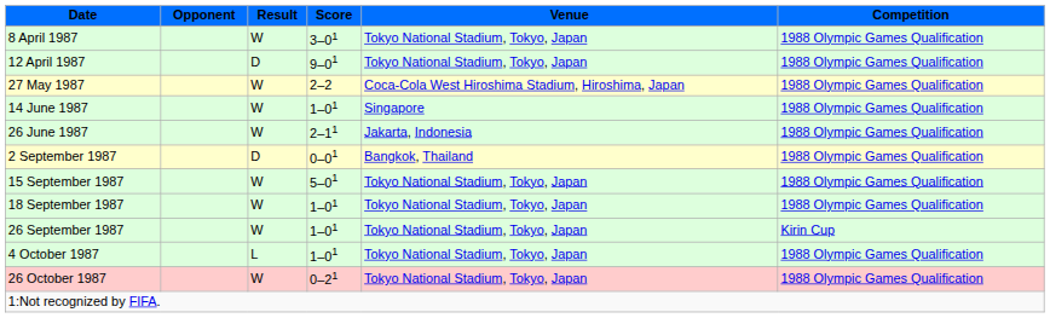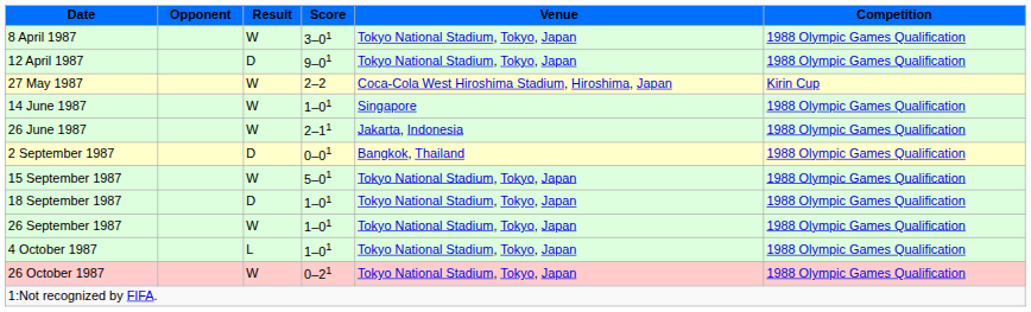27 May 1987 | Competition: 1988 Olympic Games Qualification -> Kirin Cup
18 September 1987 | Result: W -> D
26 September 1987 | Competition: Kirin Cup -> 1988 Olympic Games Qualification
